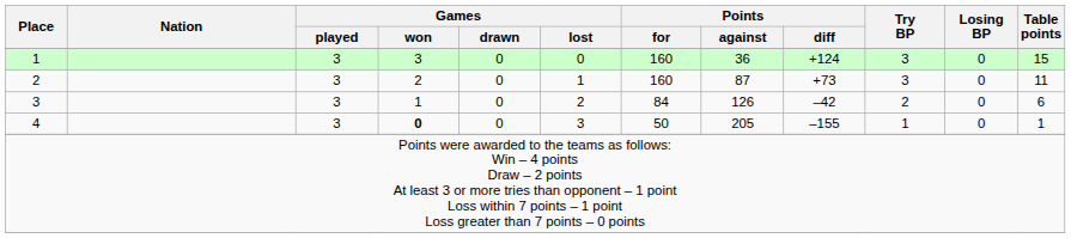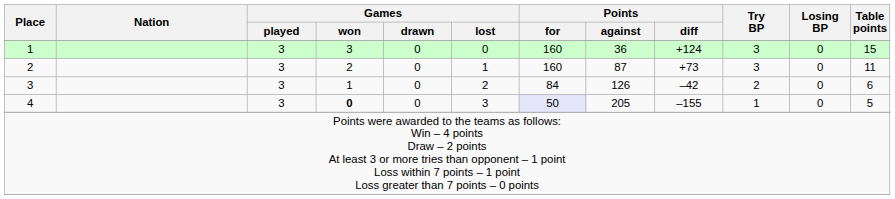4 | Points / for: no background -> lavender background
4 | Table points: 1 -> 5
